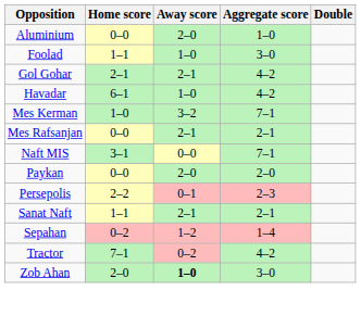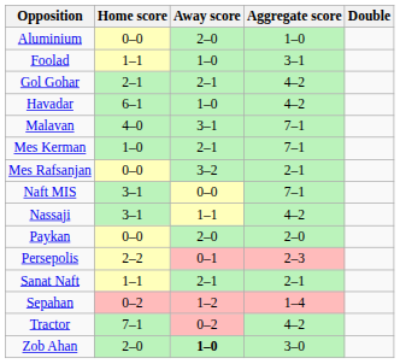Foolad | Aggregate score: 3–0 -> 3–1
+ row: Malavan | 4–0 | 3–1 | 7–1
Mes Kerman | Away score: 3–2 -> 2–1
Mes Rafsanjan | Away score: 2–1 -> 3–2
+ row: Nassaji | 3–1 | 1–1 | 4–2
